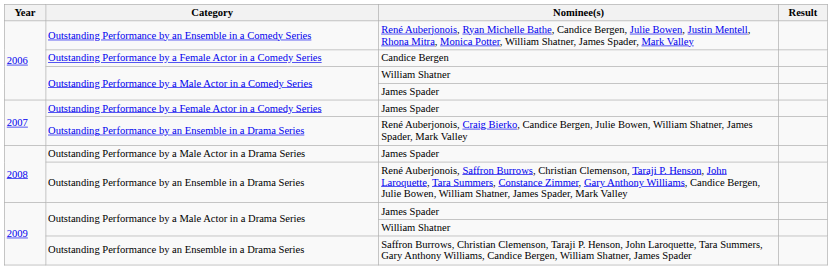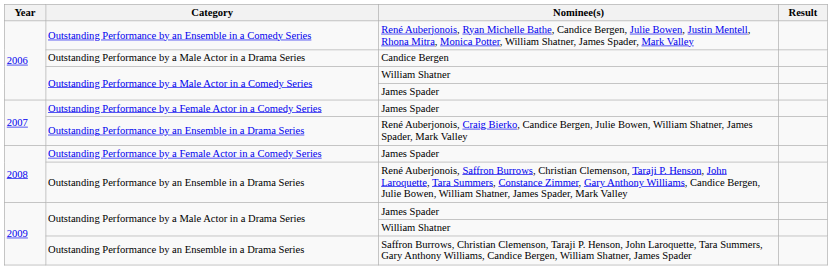Candice Bergen | Category: Outstanding Performance by a Female Actor in a Comedy Series -> Outstanding Performance by a Male Actor in a Drama Series
2008 / James Spader | Category: Outstanding Performance by a Male Actor in a Drama Series -> Outstanding Performance by a Female Actor in a Comedy Series
